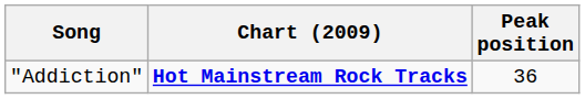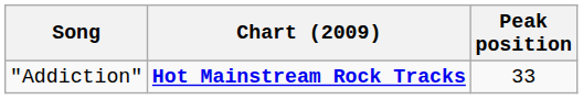"Addiction" | Peak position: 36 -> 33
